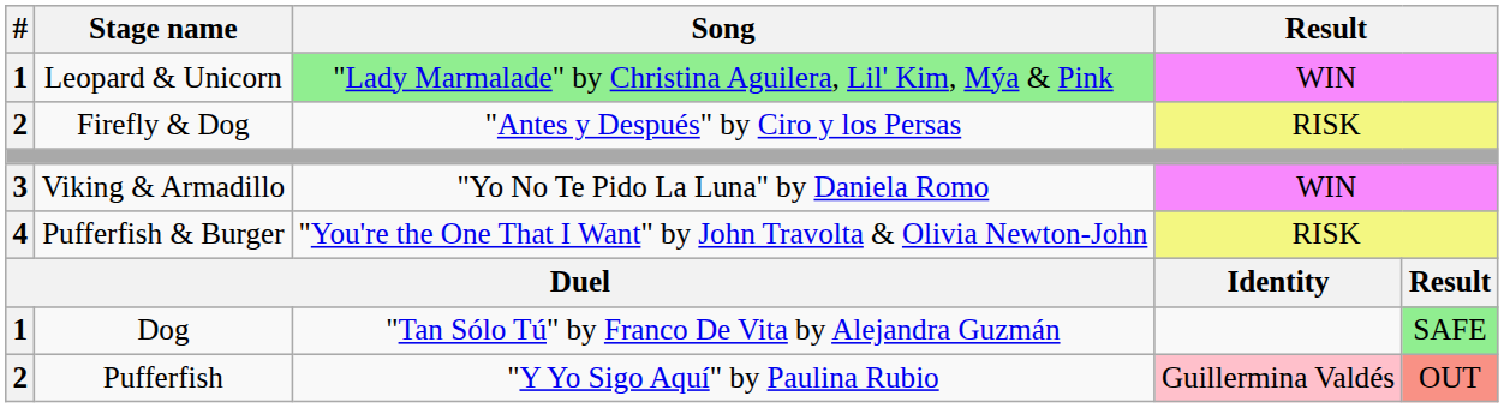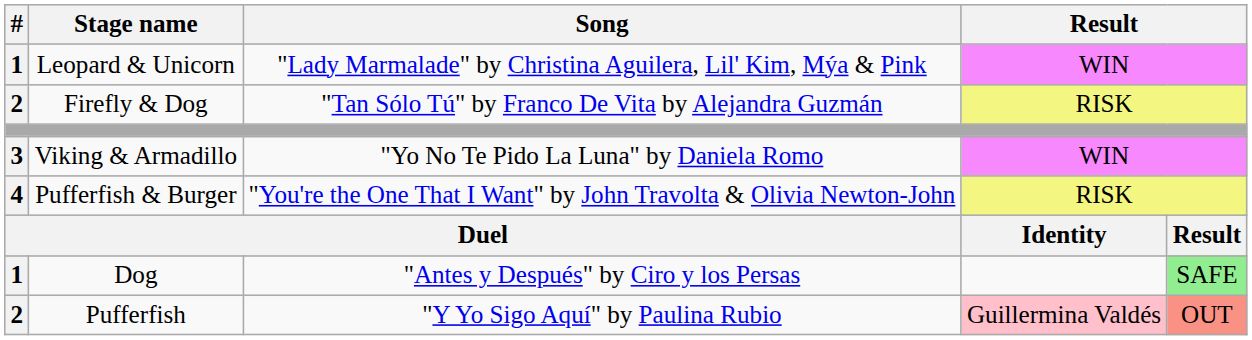Leopard & Unicorn | Song: lightgreen background -> no background
Firefly & Dog | Song: "Antes y Después" by Ciro y los Persas -> "Tan Sólo Tú" by Franco De Vita by Alejandra Guzmán
Dog | Song: "Tan Sólo Tú" by Franco De Vita by Alejandra Guzmán -> "Antes y Después" by Ciro y los Persas
